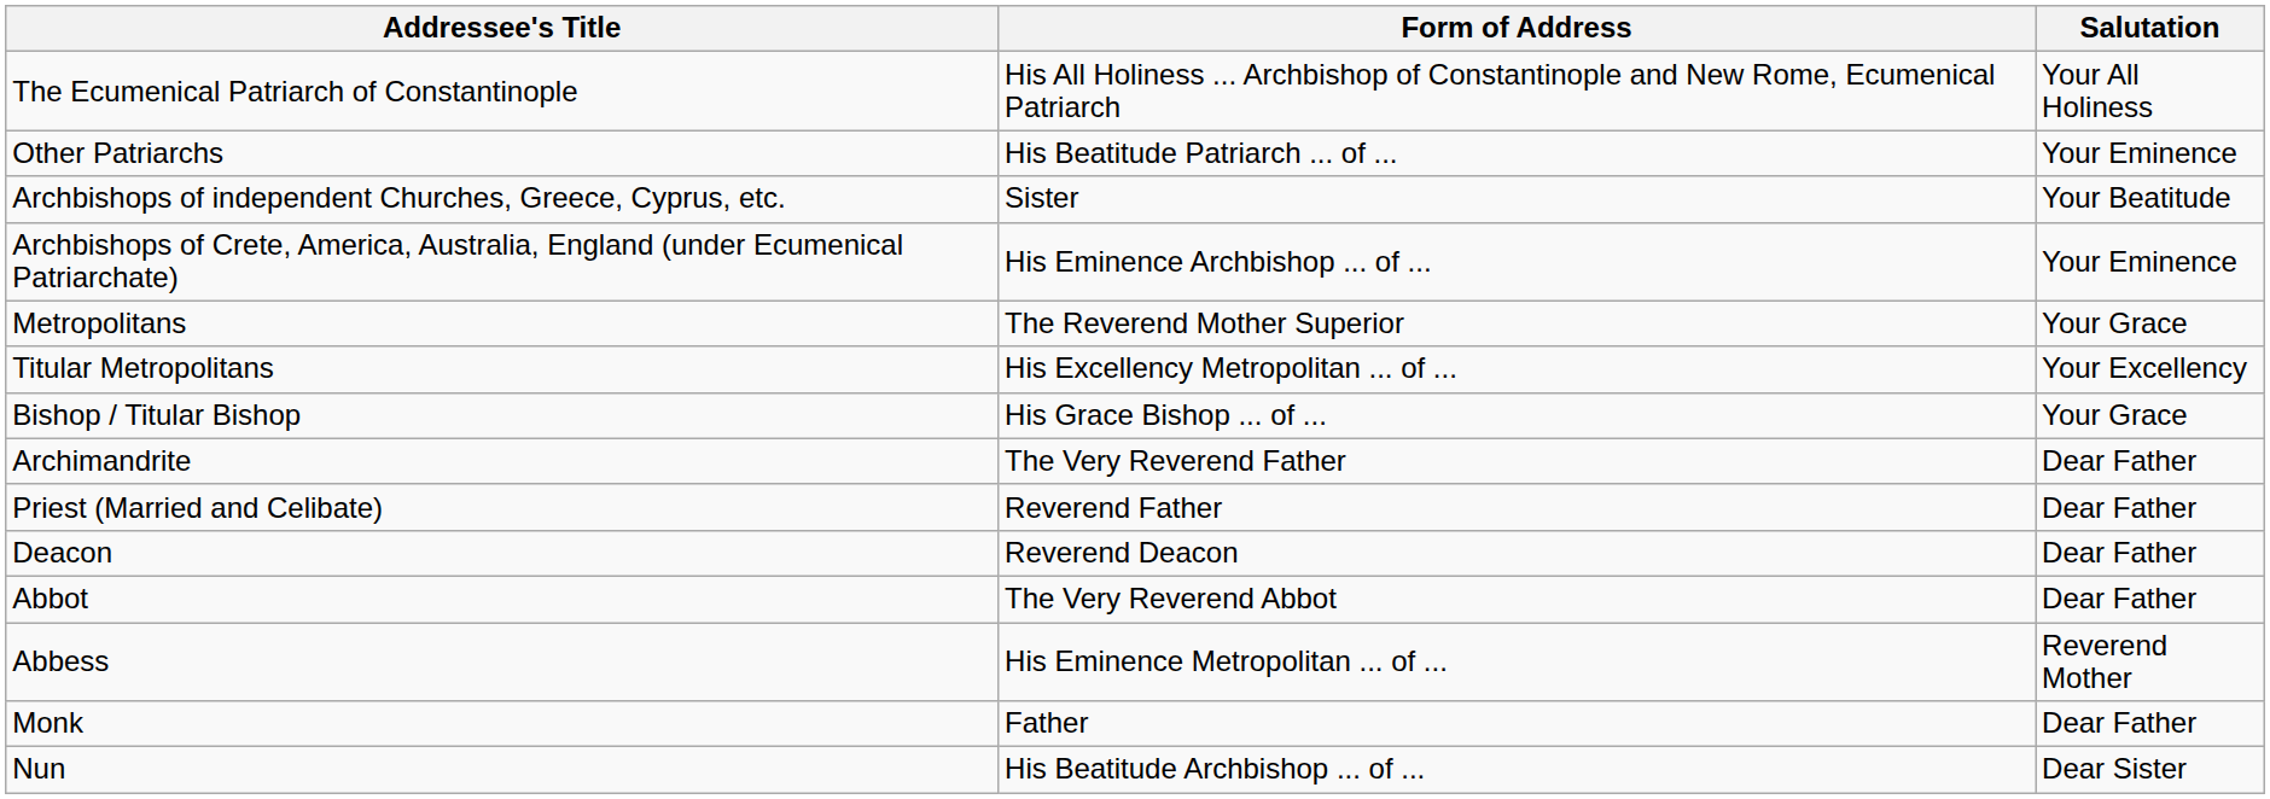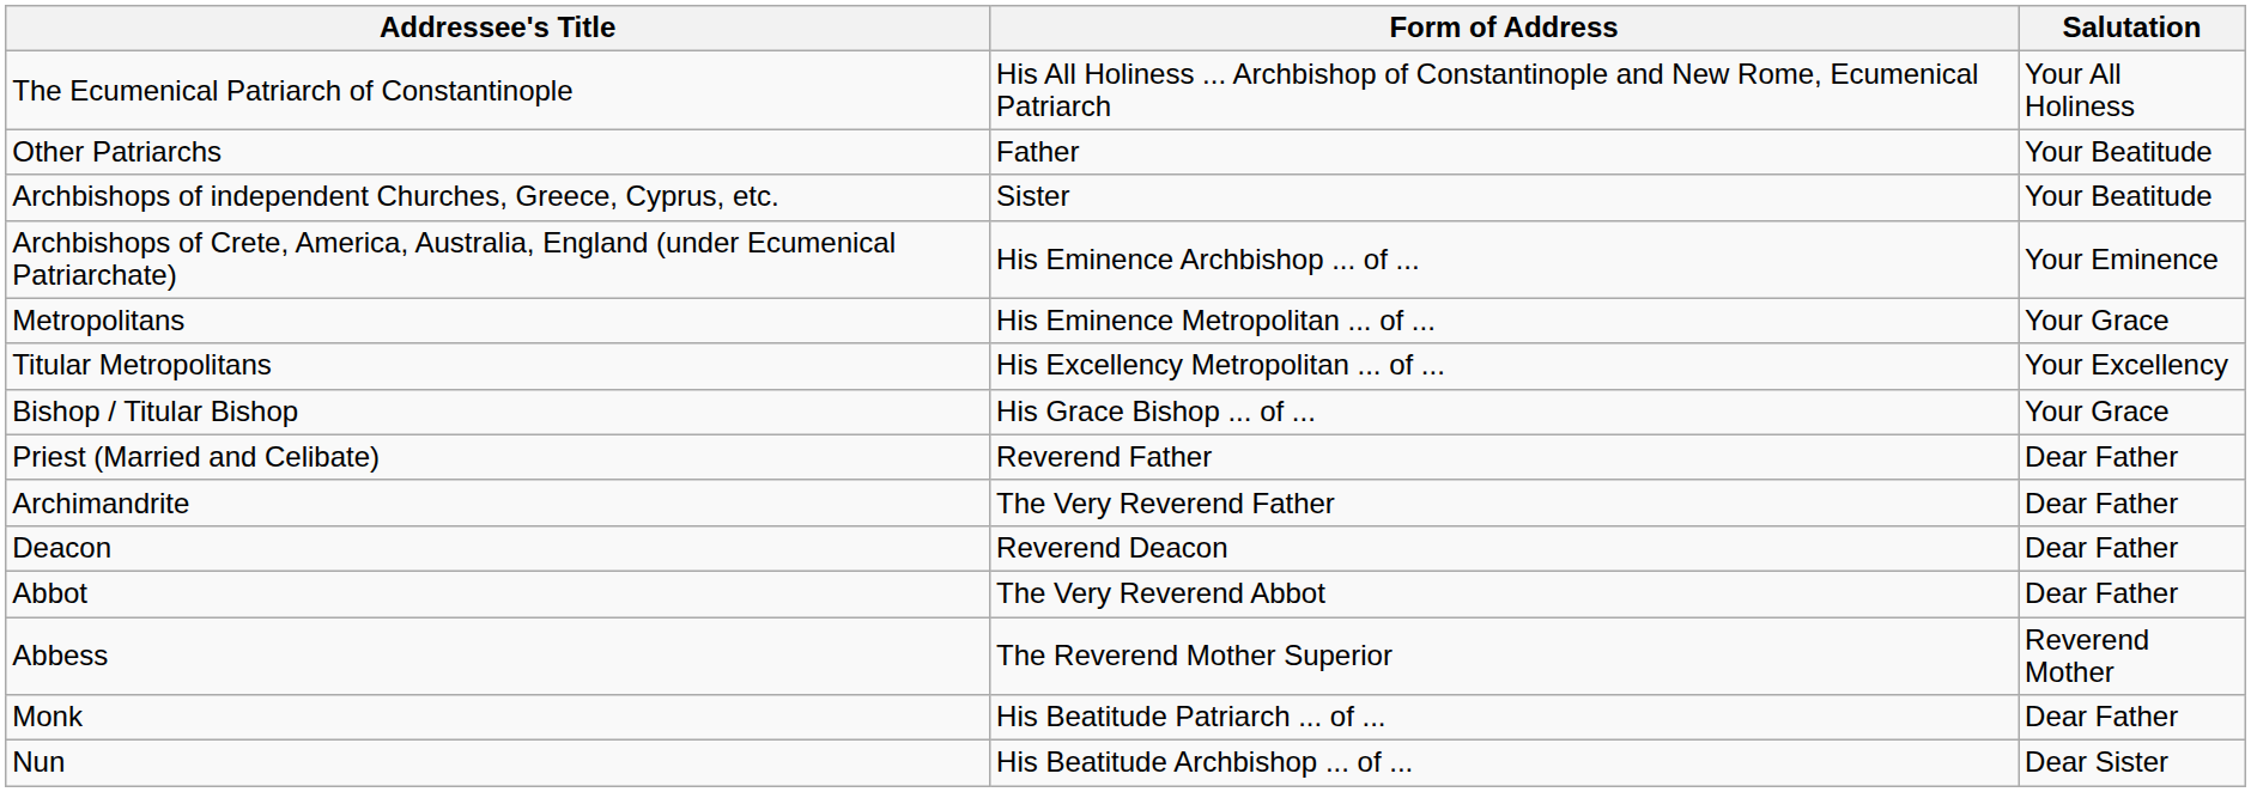Other Patriarchs | Form of Address: His Beatitude Patriarch ... of ... -> Father
Other Patriarchs | Salutation: Your Eminence -> Your Beatitude
Metropolitans | Form of Address: The Reverend Mother Superior -> His Eminence Metropolitan ... of ...
rows swapped: Archimandrite <-> Priest (Married and Celibate)
Abbess | Form of Address: His Eminence Metropolitan ... of ... -> The Reverend Mother Superior
Monk | Form of Address: Father -> His Beatitude Patriarch ... of ...
